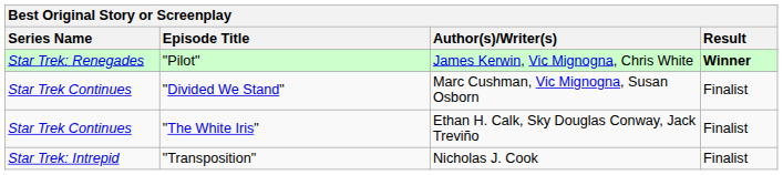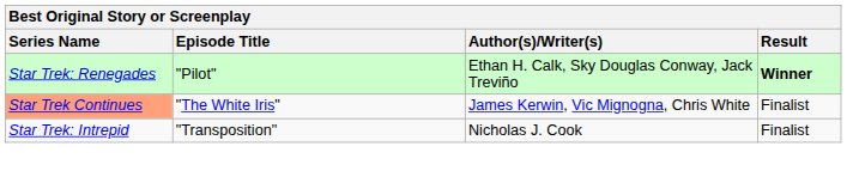"Pilot" | Author(s)/Writer(s): James Kerwin, Vic Mignogna, Chris White -> Ethan H. Calk, Sky Douglas Conway, Jack Treviño
- row: Star Trek Continues | "Divided We Stand" | Marc Cushman, Vic Mignogna, Susan Osborn | Finalist
"The White Iris" | Series Name: no background -> lightsalmon background
"The White Iris" | Author(s)/Writer(s): Ethan H. Calk, Sky Douglas Conway, Jack Treviño -> James Kerwin, Vic Mignogna, Chris White
